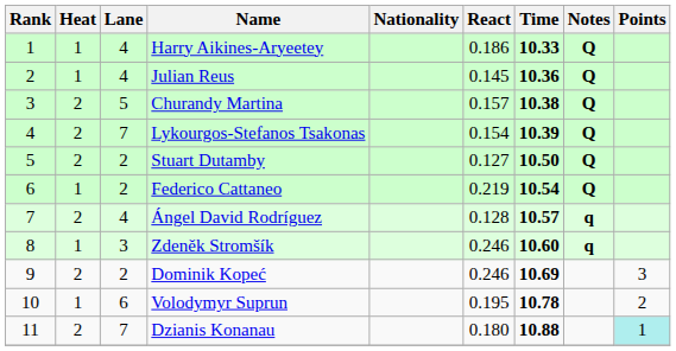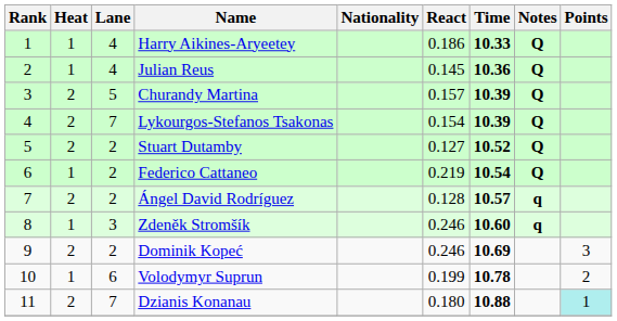Churandy Martina | Time: 10.38 -> 10.39
Stuart Dutamby | Time: 10.50 -> 10.52
Ángel David Rodríguez | Lane: 4 -> 2
Volodymyr Suprun | React: 0.195 -> 0.199
